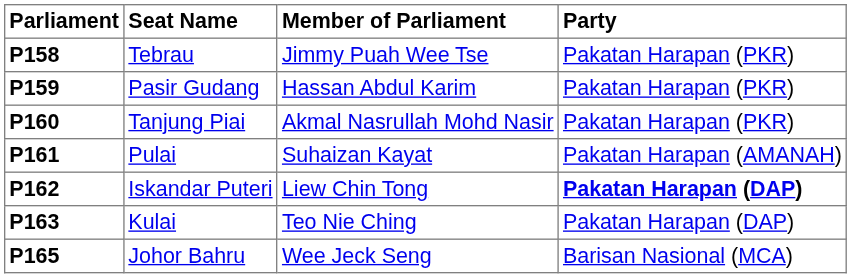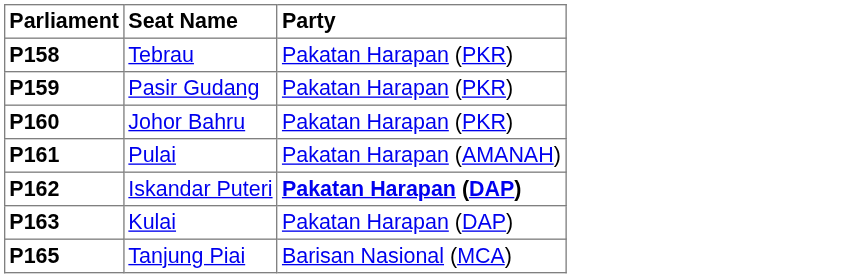- column: Member of Parliament | Jimmy Puah Wee Tse | Hassan Abdul Karim | Akmal Nasrullah Mohd Nasir | Suhaizan Kayat | Liew Chin Tong | Teo Nie Ching | Wee Jeck Seng
P160 | Seat Name: Tanjung Piai -> Johor Bahru
P165 | Seat Name: Johor Bahru -> Tanjung Piai
